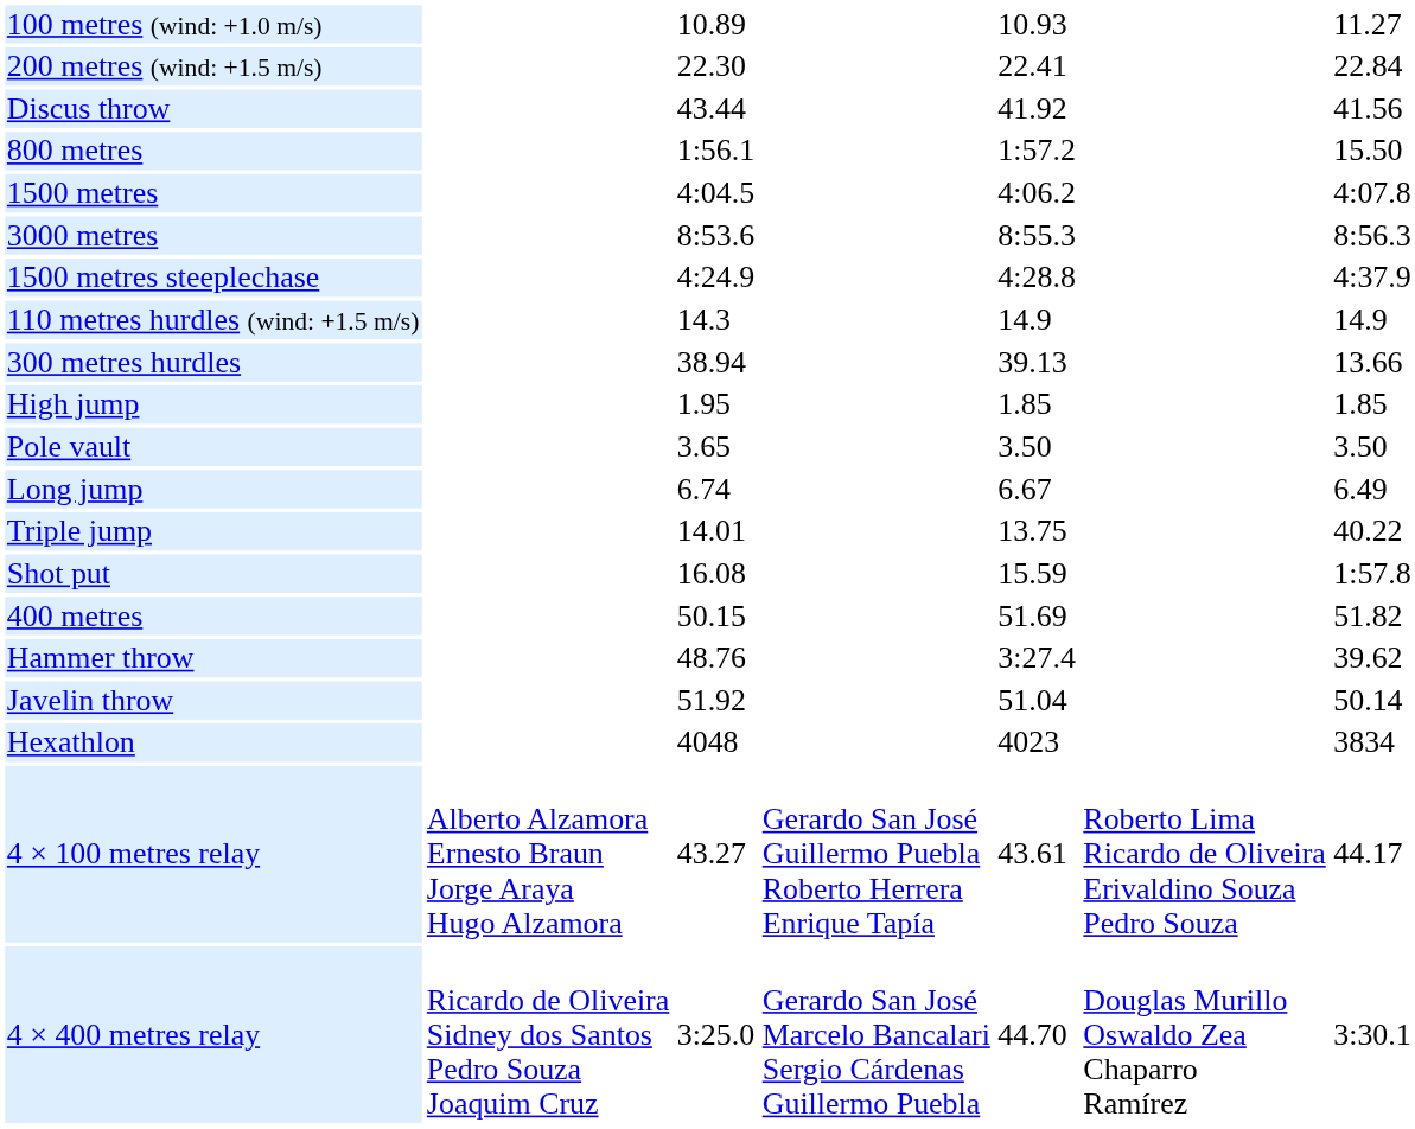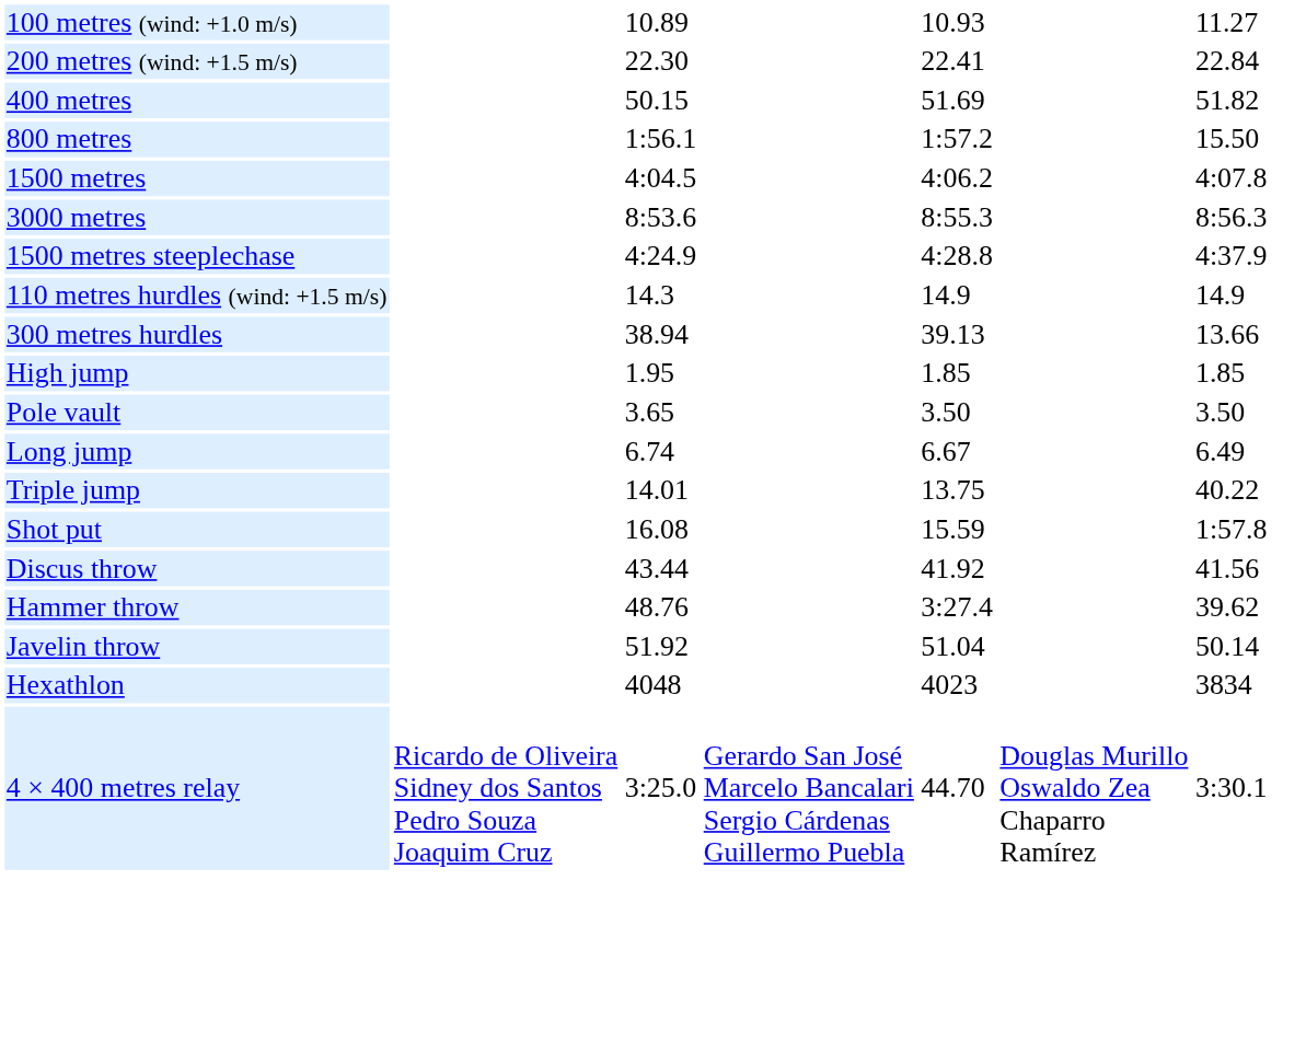rows swapped: 400 metres <-> Discus throw
- row: 4 × 100 metres relay | Alberto Alzamora Ernesto Braun Jorge Araya Hugo Alzamora | 43.27 | Gerardo San José Guillermo Puebla Roberto Herrera Enrique Tapía | 43.61 | Roberto Lima Ricardo de Oliveira Erivaldino Souza Pedro Souza | 44.17
